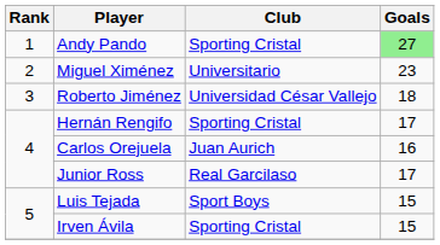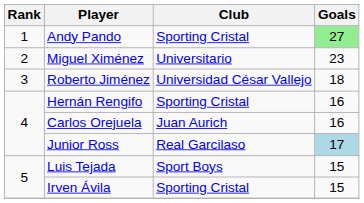Hernán Rengifo | Goals: 17 -> 16
Junior Ross | Goals: no background -> lightblue background
